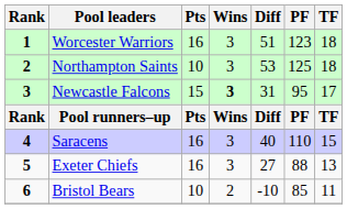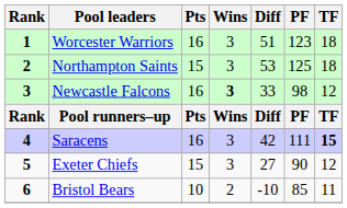Northampton Saints | Pts: 10 -> 15
Newcastle Falcons | Pts: 15 -> 16
Newcastle Falcons | Diff: 31 -> 33
Newcastle Falcons | PF: 95 -> 98
Newcastle Falcons | TF: 17 -> 12
Saracens | Diff: 40 -> 42
Saracens | PF: 110 -> 111
Saracens | TF: normal -> bold
Exeter Chiefs | Pts: 16 -> 15
Exeter Chiefs | PF: 88 -> 90
Exeter Chiefs | TF: 13 -> 12
